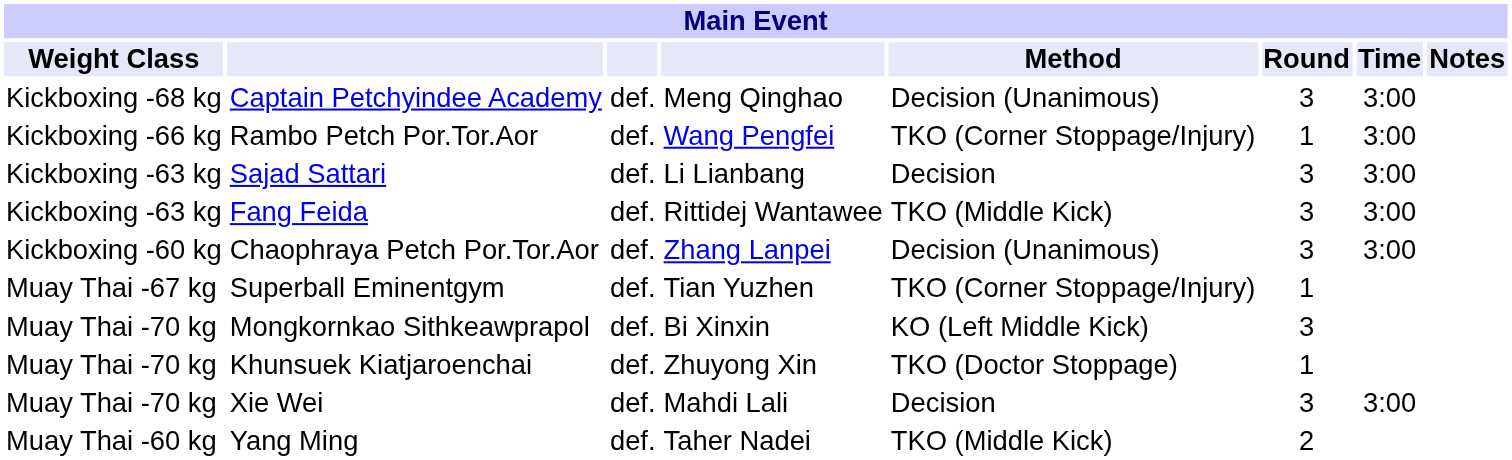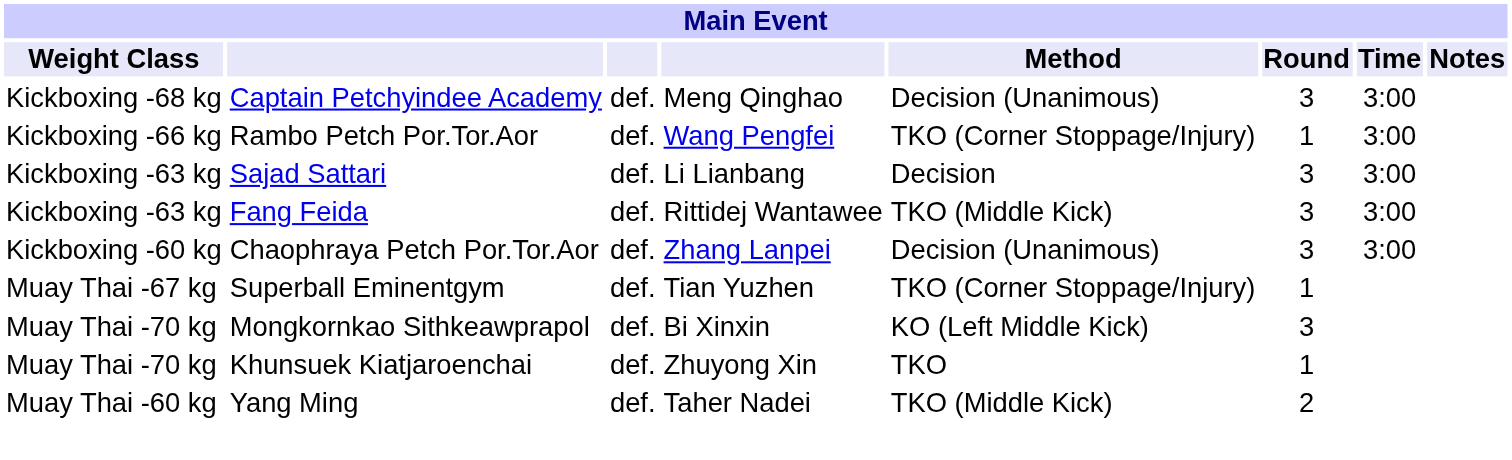Khunsuek Kiatjaroenchai | Method: TKO (Doctor Stoppage) -> TKO
- row: Muay Thai -70 kg | Xie Wei | def. | Mahdi Lali | Decision | 3 | 3:00
